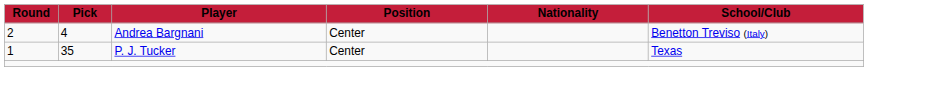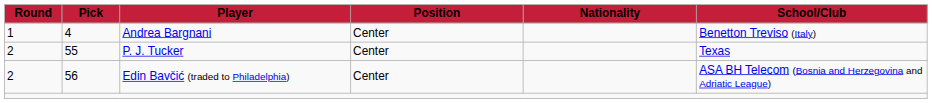Andrea Bargnani | Round: 2 -> 1
P. J. Tucker | Round: 1 -> 2
P. J. Tucker | Pick: 35 -> 55
+ row: 2 | 56 | Edin Bavčić (traded to Philadelphia) | Center | ASA BH Telecom (Bosnia and Herzegovina and Adriatic League)
